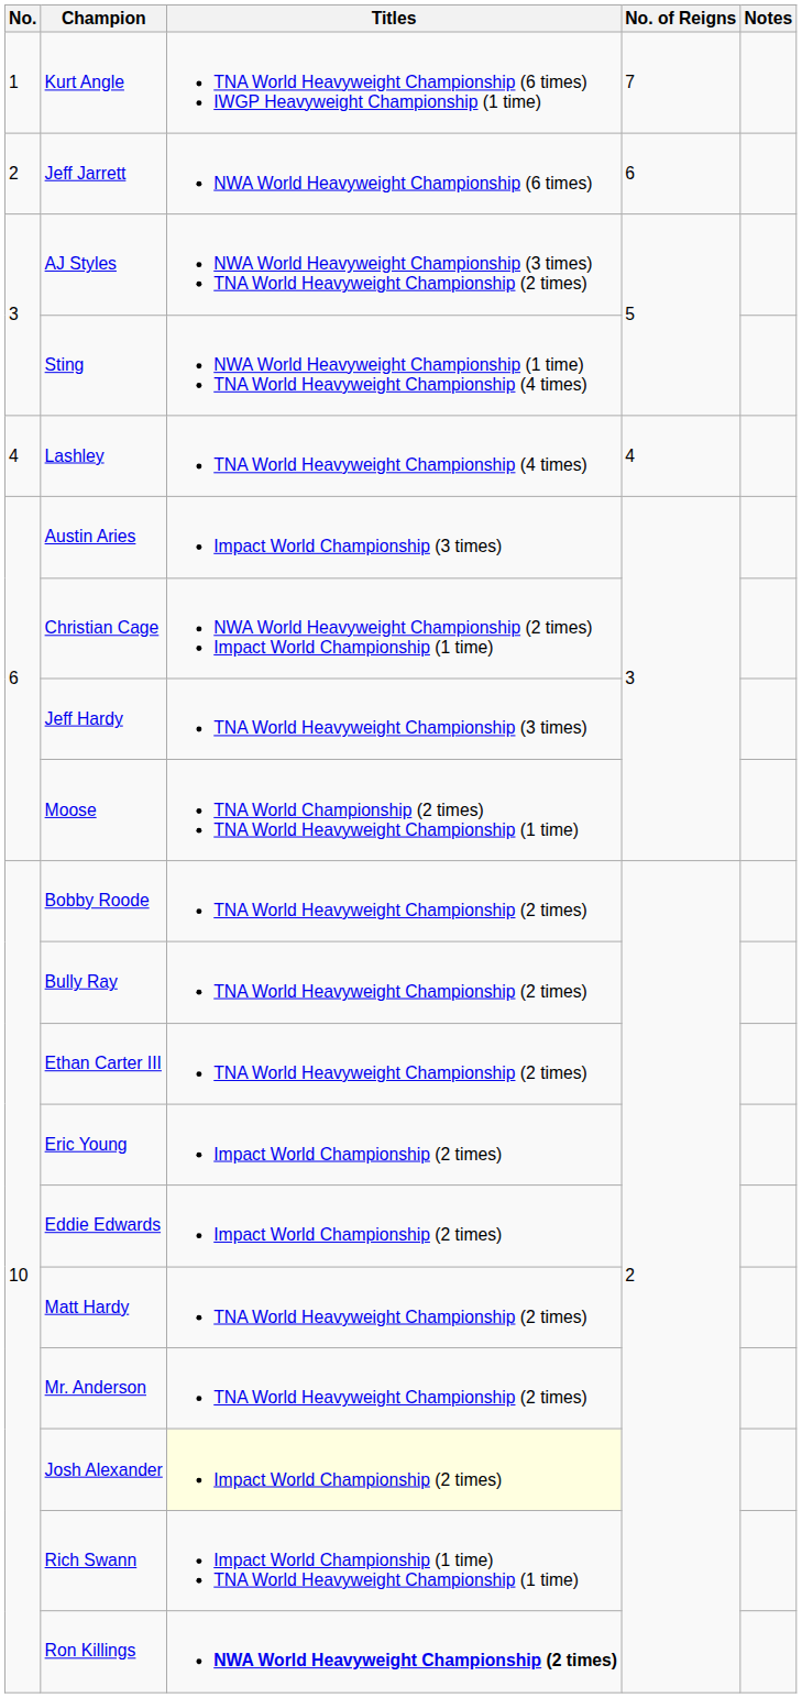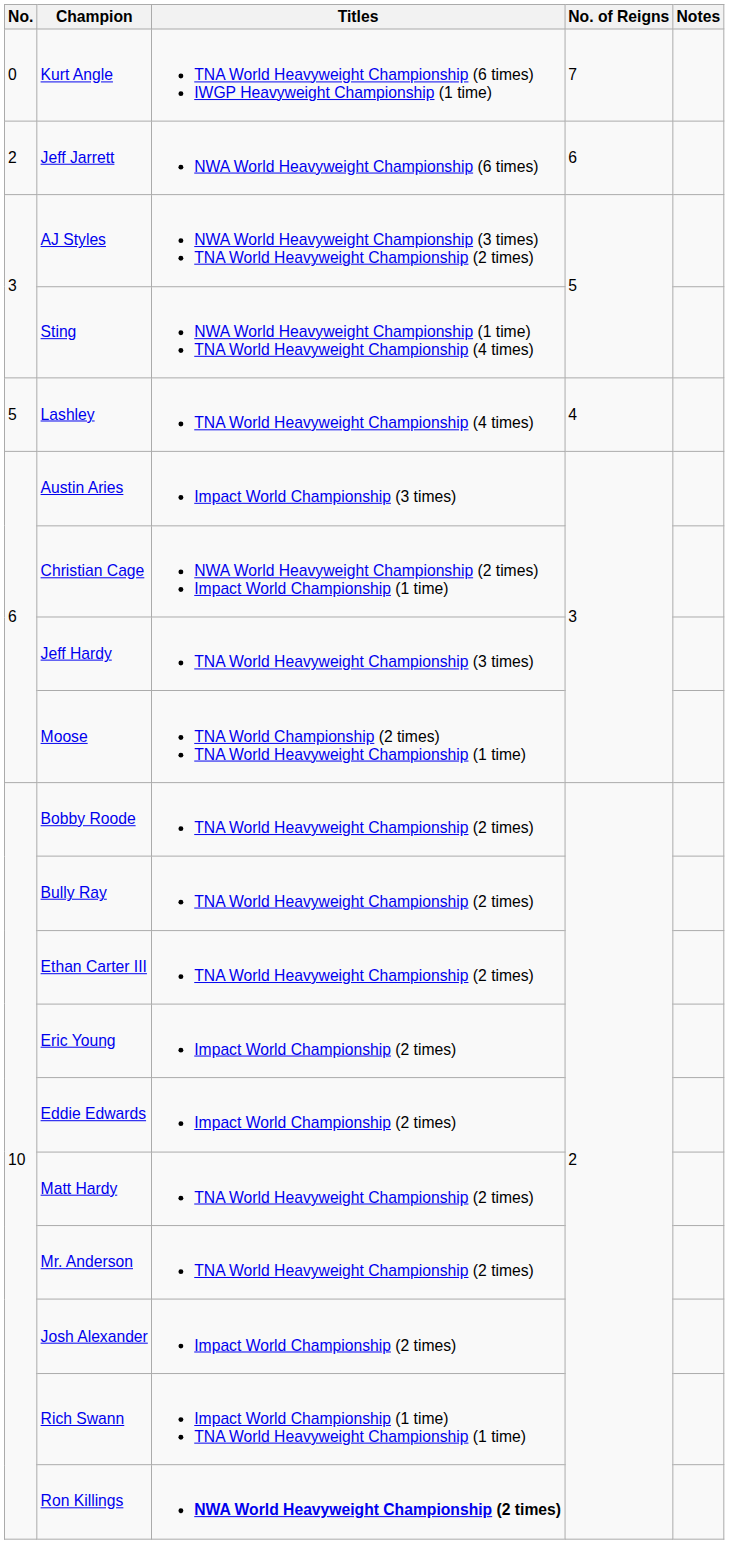Kurt Angle | No.: 1 -> 0
Lashley | No.: 4 -> 5
Josh Alexander | Titles: lightyellow background -> no background
